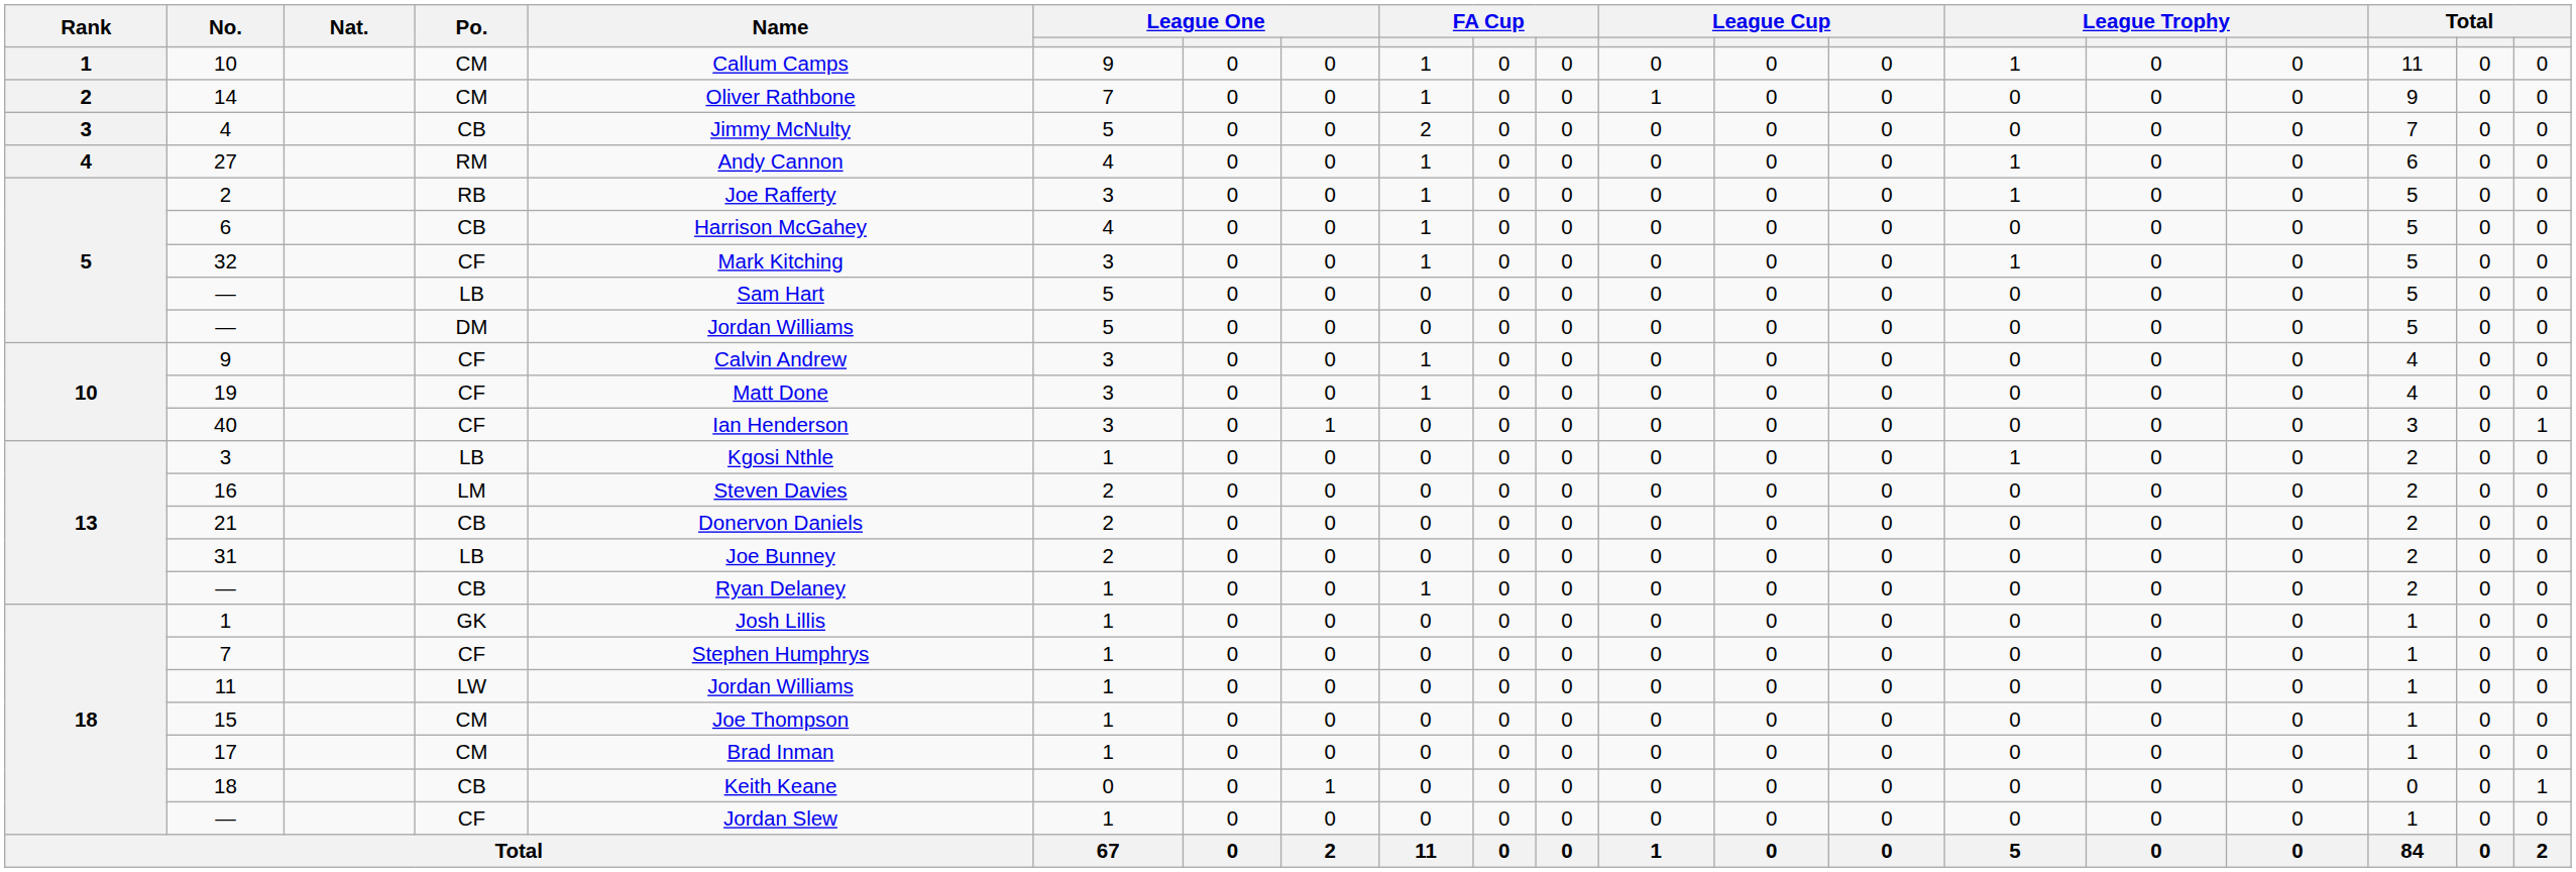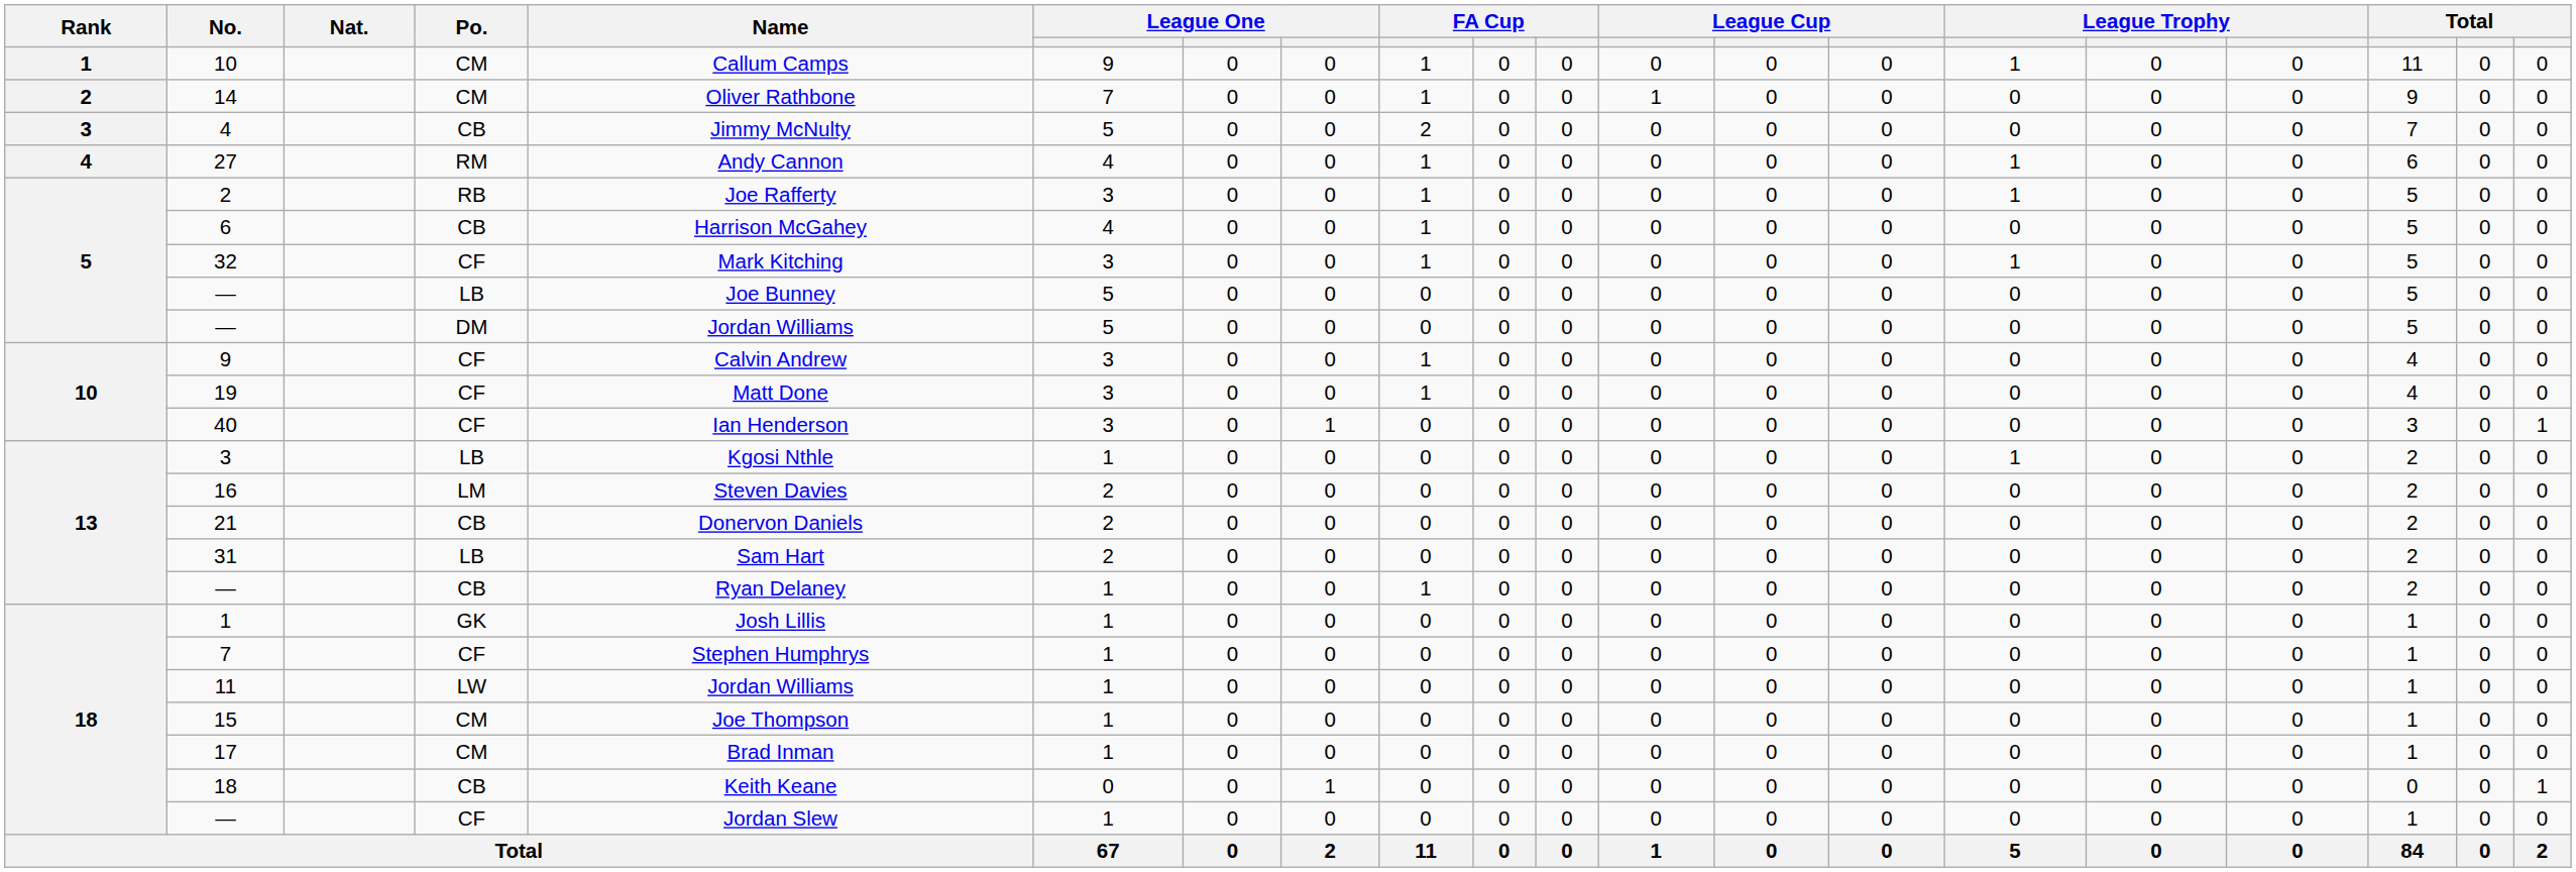— / LB | Name: Sam Hart -> Joe Bunney
31 | Name: Joe Bunney -> Sam Hart
